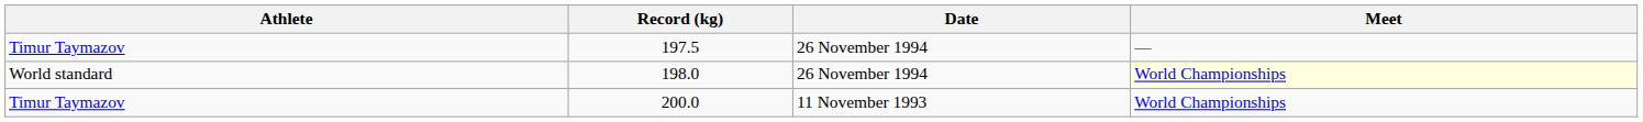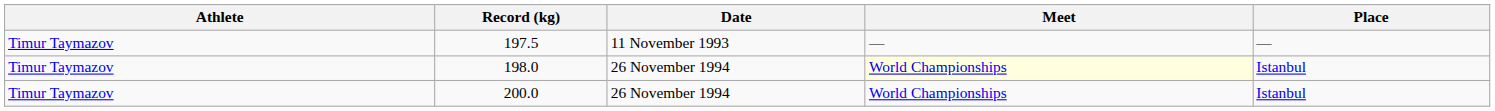+ column: Place | — | Istanbul | Istanbul
197.5 | Date: 26 November 1994 -> 11 November 1993
198.0 | Athlete: World standard -> Timur Taymazov
200.0 | Date: 11 November 1993 -> 26 November 1994
